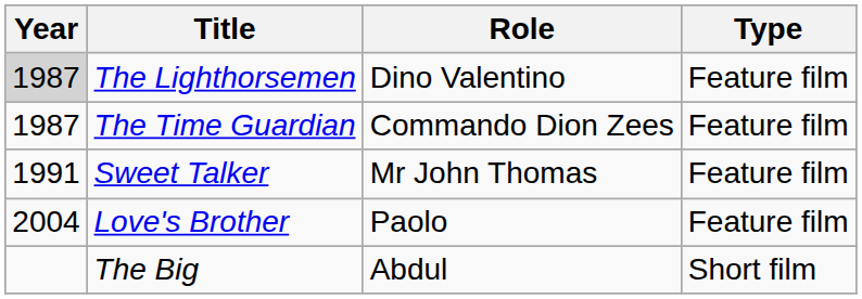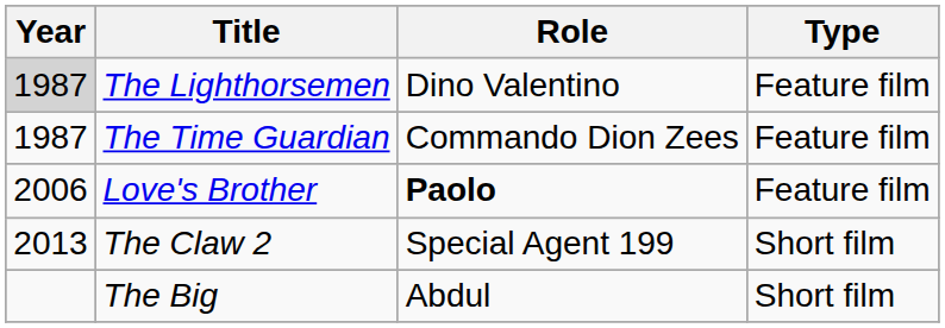- row: 1991 | Sweet Talker | Mr John Thomas | Feature film
Love's Brother | Year: 2004 -> 2006
Love's Brother | Role: normal -> bold
+ row: 2013 | The Claw 2 | Special Agent 199 | Short film
